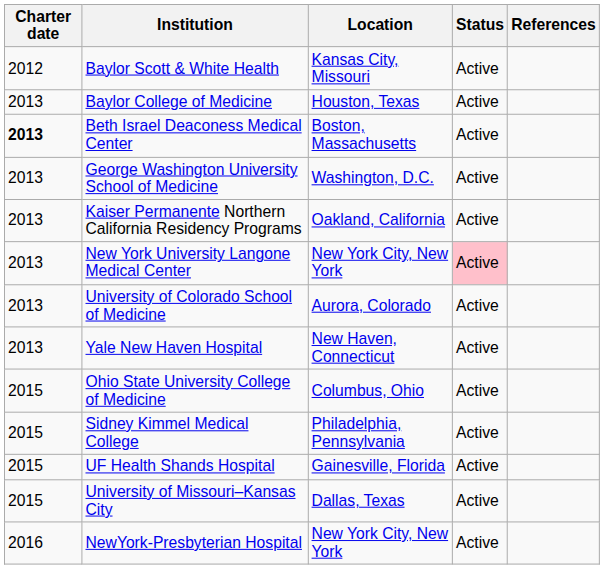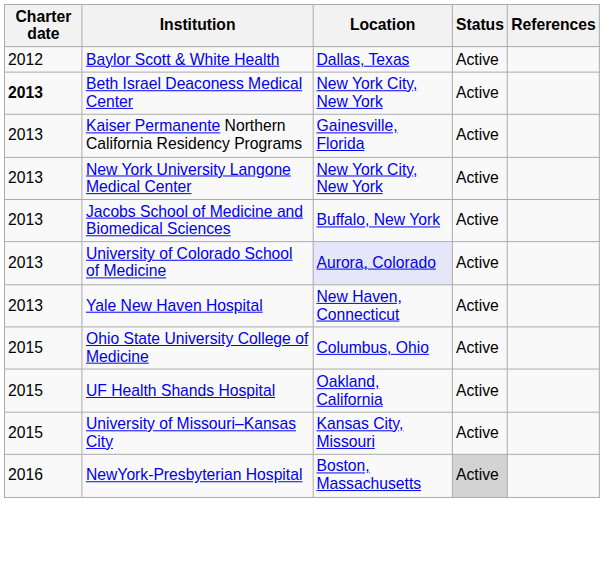Baylor Scott & White Health | Location: Kansas City, Missouri -> Dallas, Texas
- row: 2013 | Baylor College of Medicine | Houston, Texas | Active
Beth Israel Deaconess Medical Center | Location: Boston, Massachusetts -> New York City, New York
- row: 2013 | George Washington University School of Medicine | Washington, D.C. | Active
Kaiser Permanente Northern California Residency Programs | Location: Oakland, California -> Gainesville, Florida
New York University Langone Medical Center | Status: pink background -> no background
+ row: 2013 | Jacobs School of Medicine and Biomedical Sciences | Buffalo, New York | Active
University of Colorado School of Medicine | Location: no background -> lavender background
- row: 2015 | Sidney Kimmel Medical College | Philadelphia, Pennsylvania | Active
UF Health Shands Hospital | Location: Gainesville, Florida -> Oakland, California
University of Missouri–Kansas City | Location: Dallas, Texas -> Kansas City, Missouri
NewYork-Presbyterian Hospital | Location: New York City, New York -> Boston, Massachusetts
NewYork-Presbyterian Hospital | Status: no background -> lightgrey background
